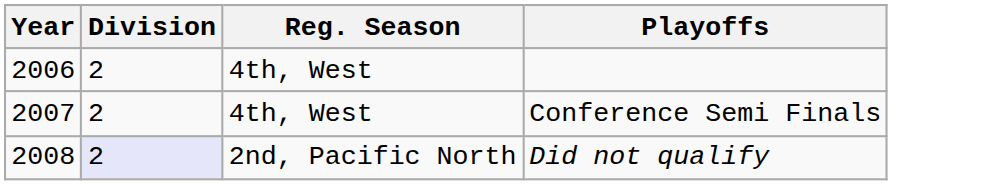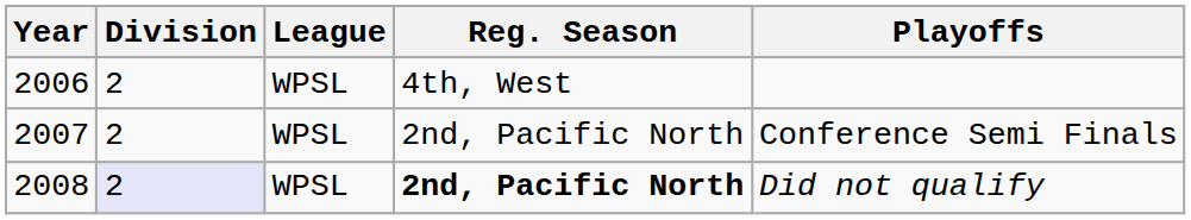+ column: League | WPSL | WPSL | WPSL
2007 | Reg. Season: 4th, West -> 2nd, Pacific North
2008 | Reg. Season: normal -> bold
